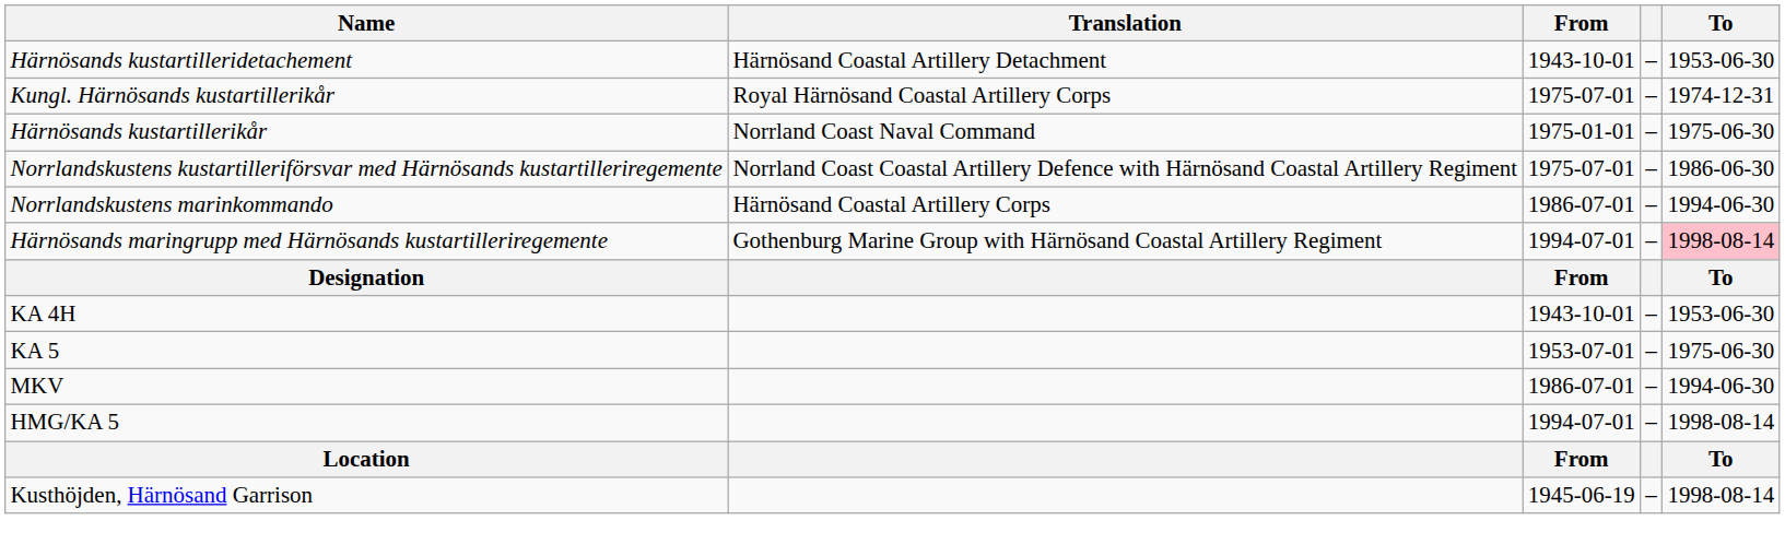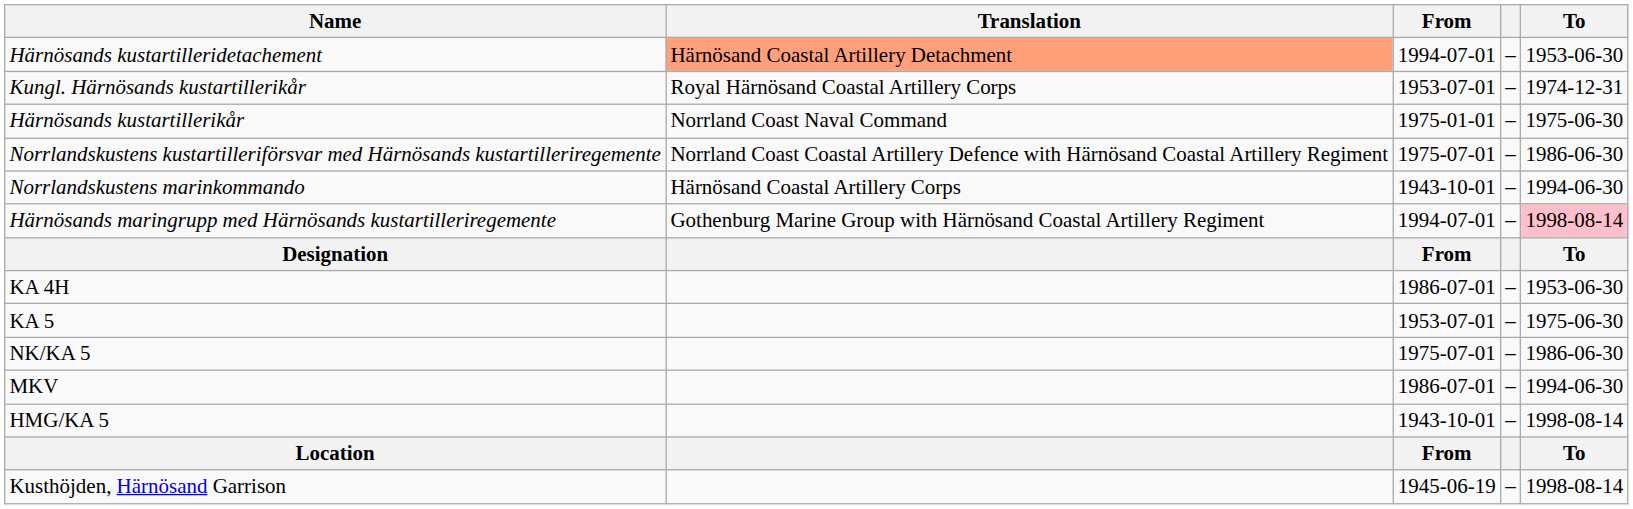Härnösands kustartilleridetachement | Translation: no background -> lightsalmon background
Härnösands kustartilleridetachement | From: 1943-10-01 -> 1994-07-01
Kungl. Härnösands kustartillerikår | From: 1975-07-01 -> 1953-07-01
Norrlandskustens marinkommando | From: 1986-07-01 -> 1943-10-01
KA 4H | From: 1943-10-01 -> 1986-07-01
+ row: NK/KA 5 | 1975-07-01 | – | 1986-06-30
HMG/KA 5 | From: 1994-07-01 -> 1943-10-01
